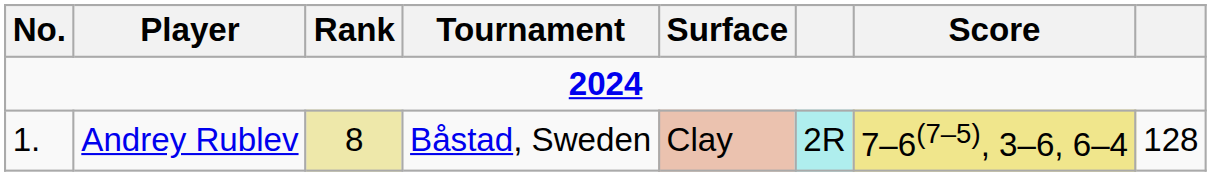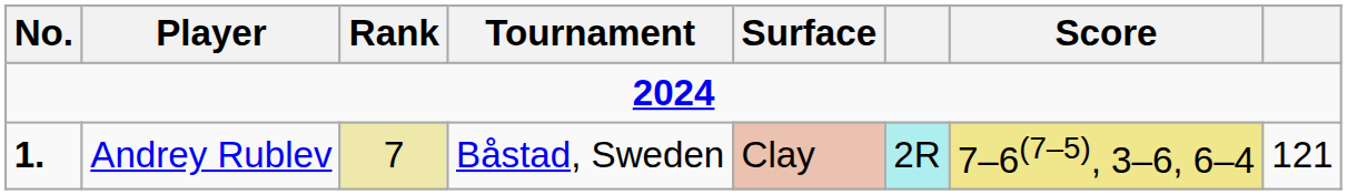Andrey Rublev | No.: normal -> bold
Andrey Rublev | Rank: 8 -> 7
Andrey Rublev | column 8: 128 -> 121
